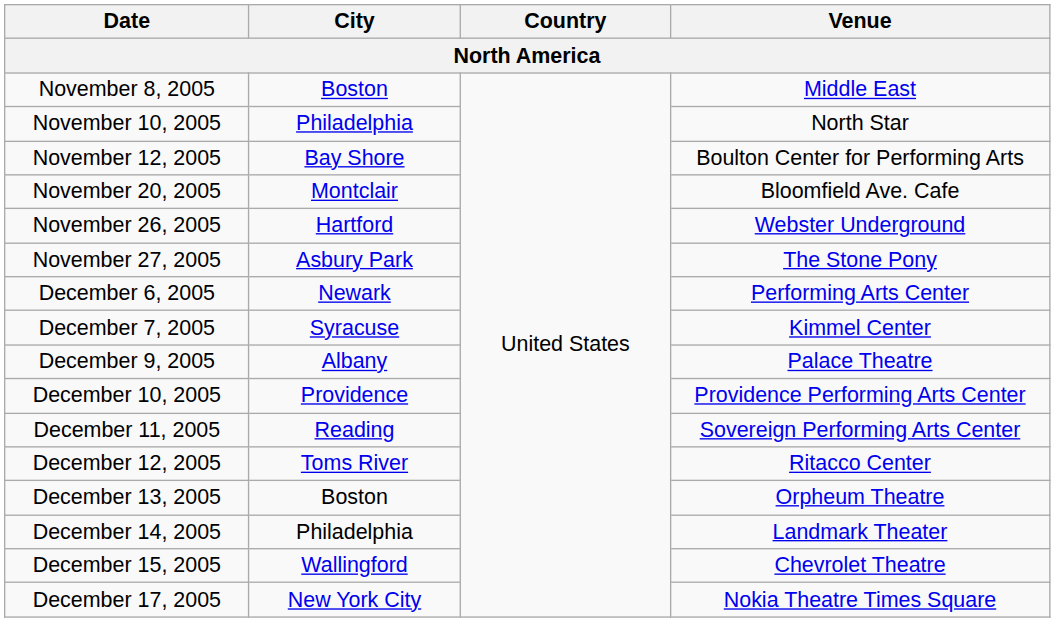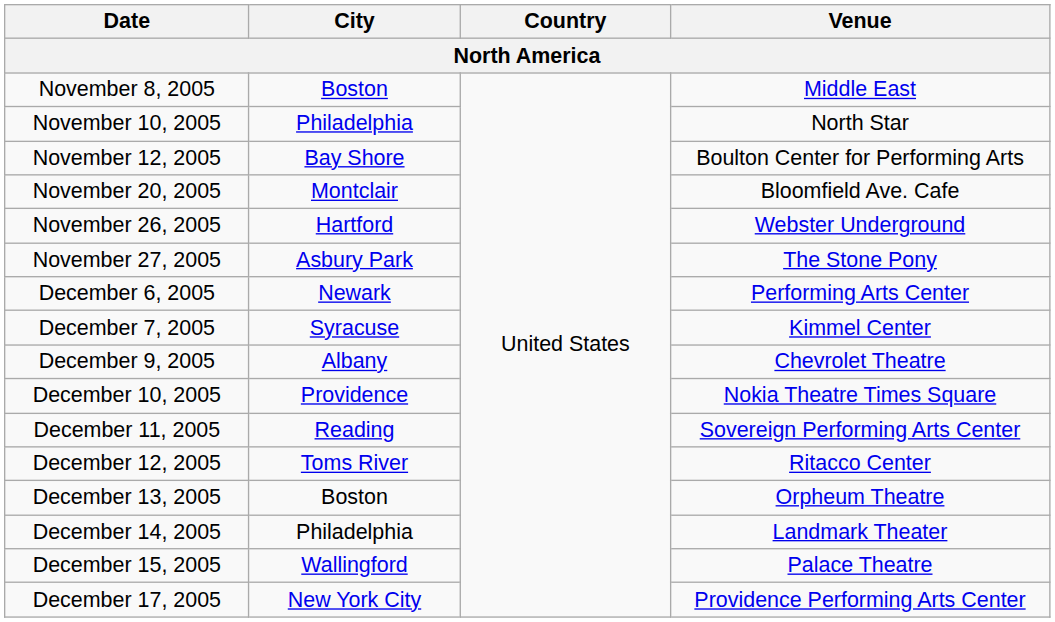December 9, 2005 | Venue: Palace Theatre -> Chevrolet Theatre
December 10, 2005 | Venue: Providence Performing Arts Center -> Nokia Theatre Times Square
December 15, 2005 | Venue: Chevrolet Theatre -> Palace Theatre
December 17, 2005 | Venue: Nokia Theatre Times Square -> Providence Performing Arts Center
